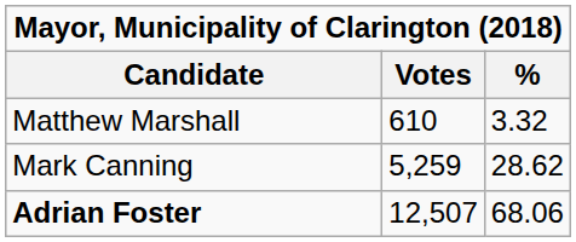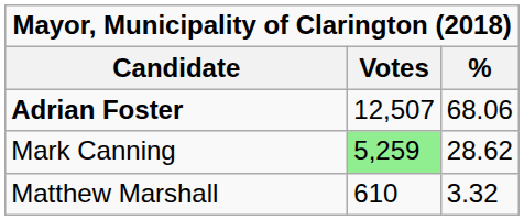rows swapped: Adrian Foster <-> Matthew Marshall
Mark Canning | Votes: no background -> lightgreen background
